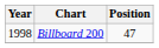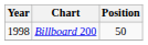Billboard 200 | Position: 47 -> 50
